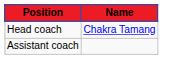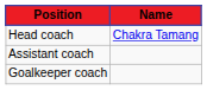+ row: Goalkeeper coach
